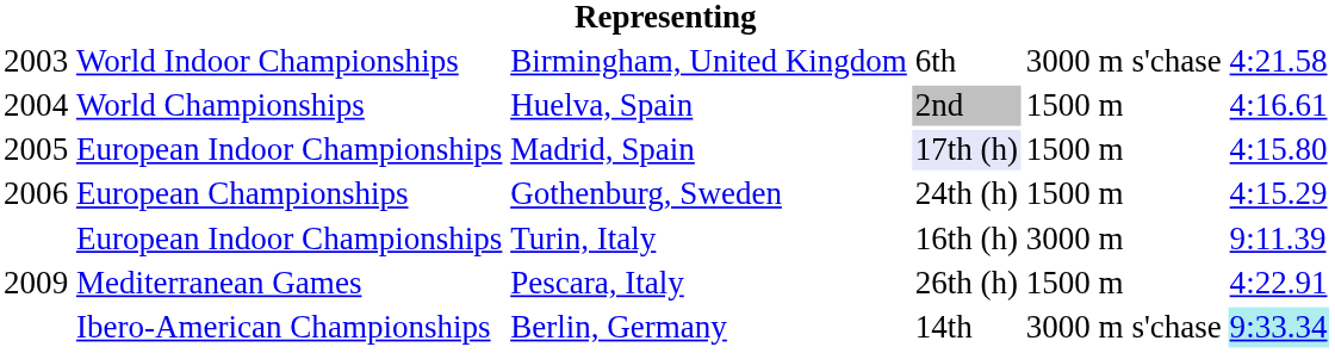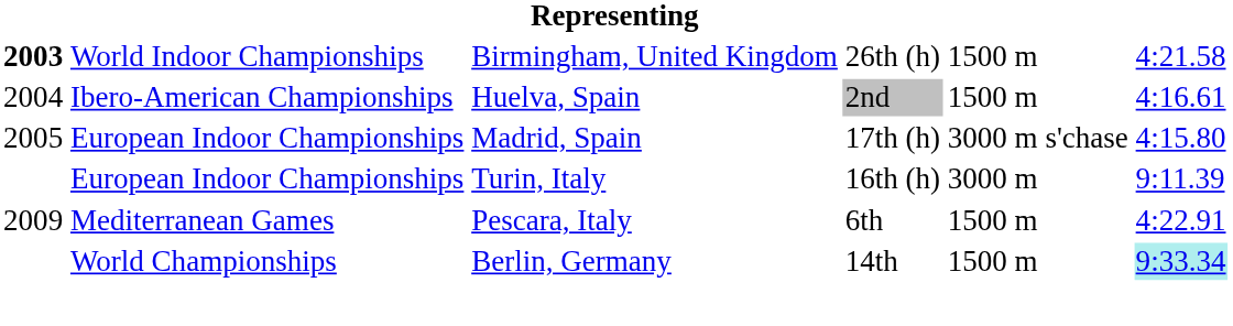Birmingham, United Kingdom | column 1: normal -> bold
Birmingham, United Kingdom | column 4: 6th -> 26th (h)
Birmingham, United Kingdom | column 5: 3000 m s'chase -> 1500 m
Huelva, Spain | column 2: World Championships -> Ibero-American Championships
Madrid, Spain | column 4: lavender background -> no background
Madrid, Spain | column 5: 1500 m -> 3000 m s'chase
- row: 2006 | European Championships | Gothenburg, Sweden | 24th (h) | 1500 m | 4:15.29
Pescara, Italy | column 4: 26th (h) -> 6th
Berlin, Germany | column 2: Ibero-American Championships -> World Championships
Berlin, Germany | column 5: 3000 m s'chase -> 1500 m
